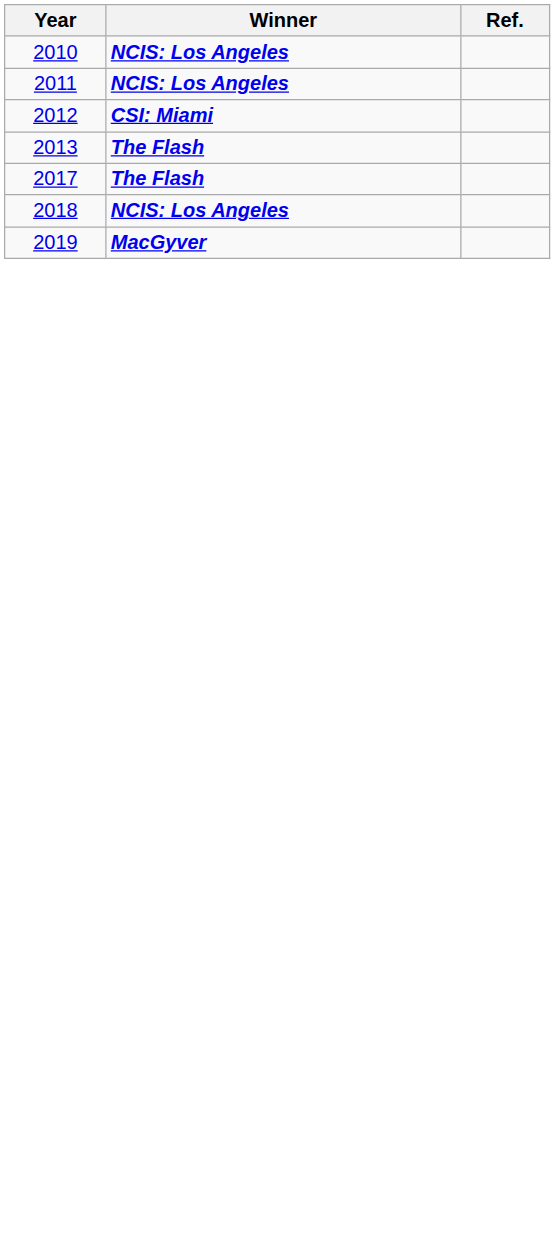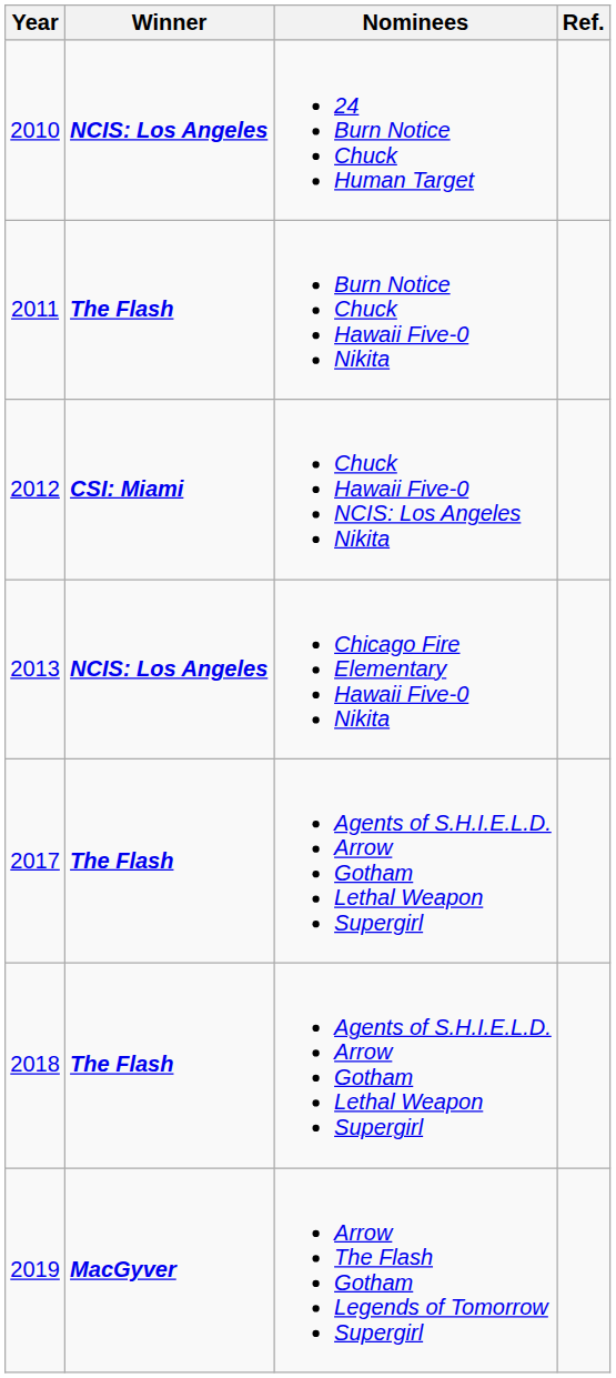+ column: Nominees | 24 Burn Notice Chuck Human Target | Burn Notice Chuck Hawaii Five-0 Nikita | Chuck Hawaii Five-0 NCIS: Los Angeles Nikita | Chicago Fire Elementary Hawaii Five-0 Nikita | Agents of S.H.I.E.L.D. Arrow Gotham Lethal Weapon Supergirl | Agents of S.H.I.E.L.D. Arrow Gotham Lethal Weapon Supergirl | Arrow The Flash Gotham Legends of Tomorrow Supergirl
2011 | Winner: NCIS: Los Angeles -> The Flash
2013 | Winner: The Flash -> NCIS: Los Angeles
2018 | Winner: NCIS: Los Angeles -> The Flash
